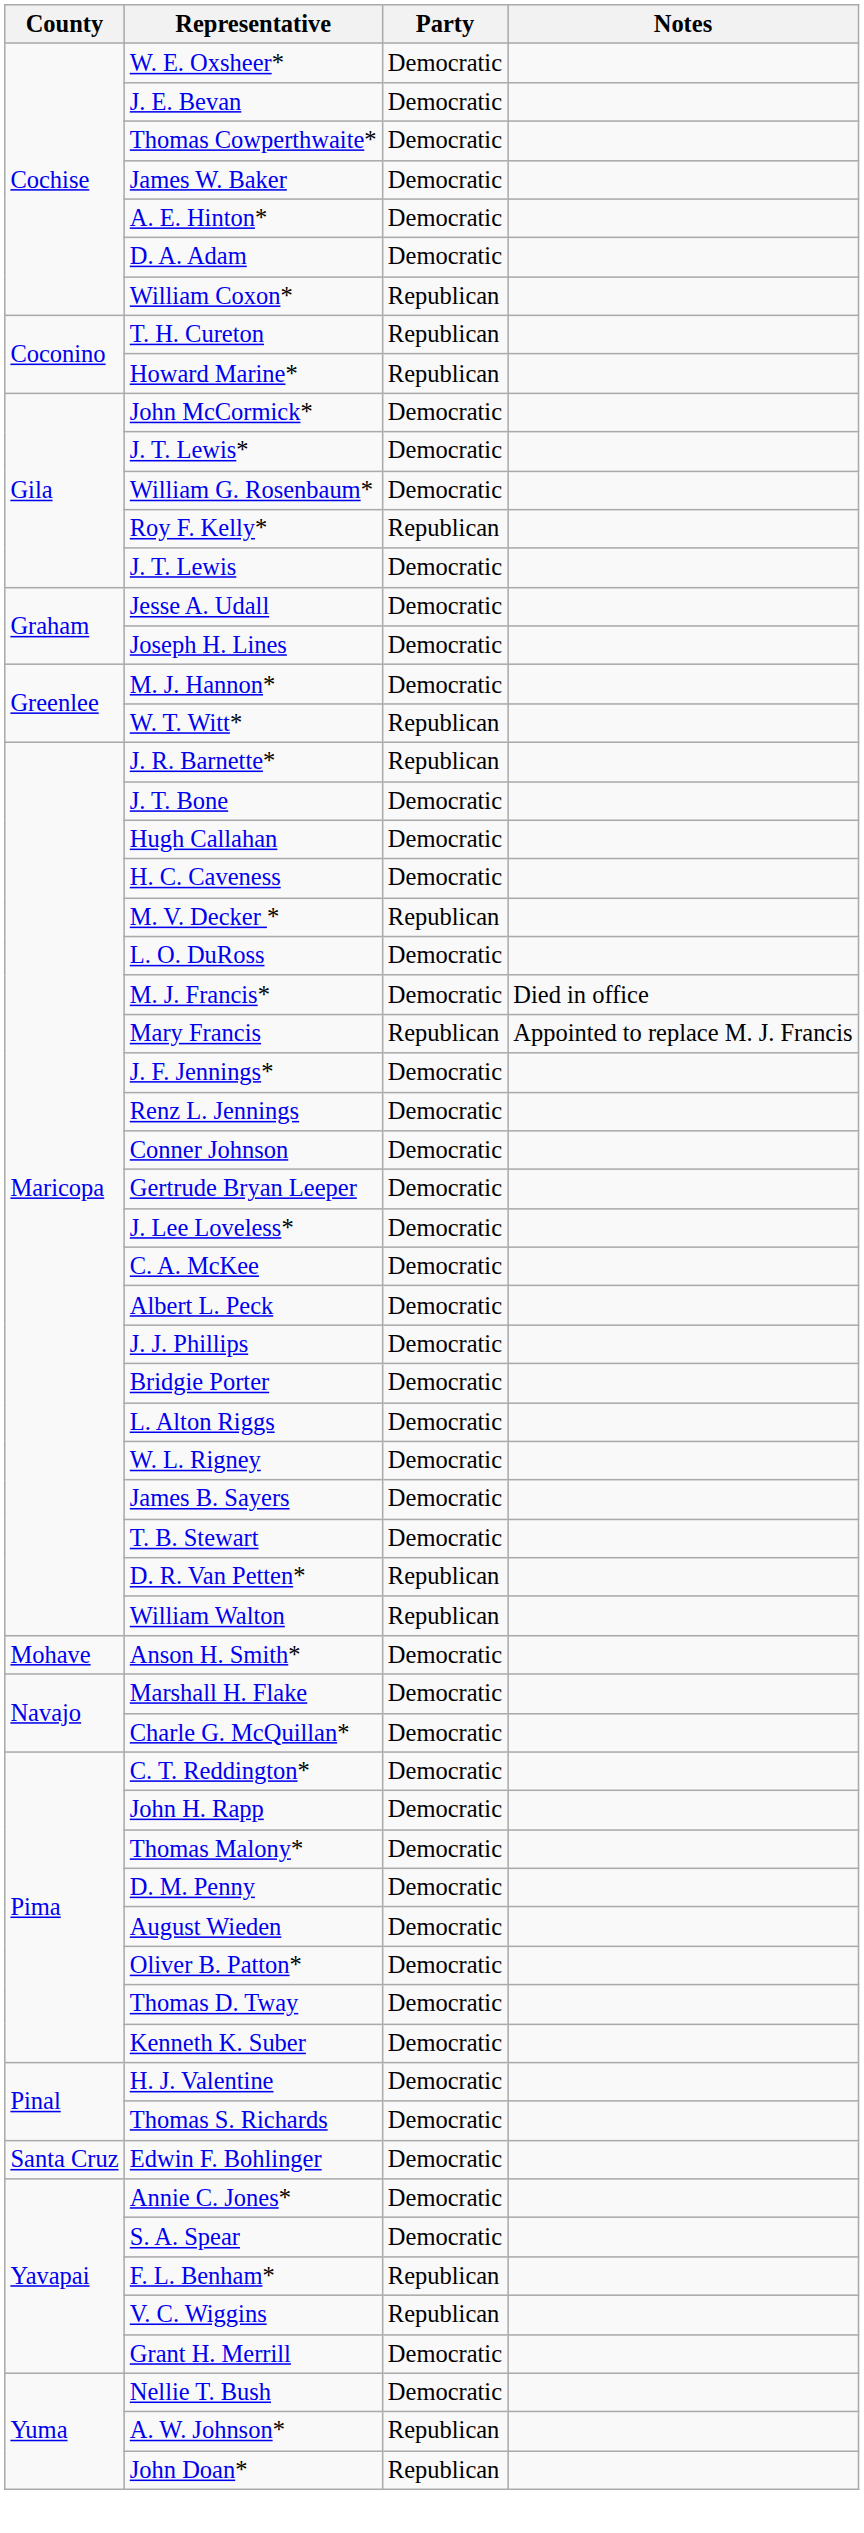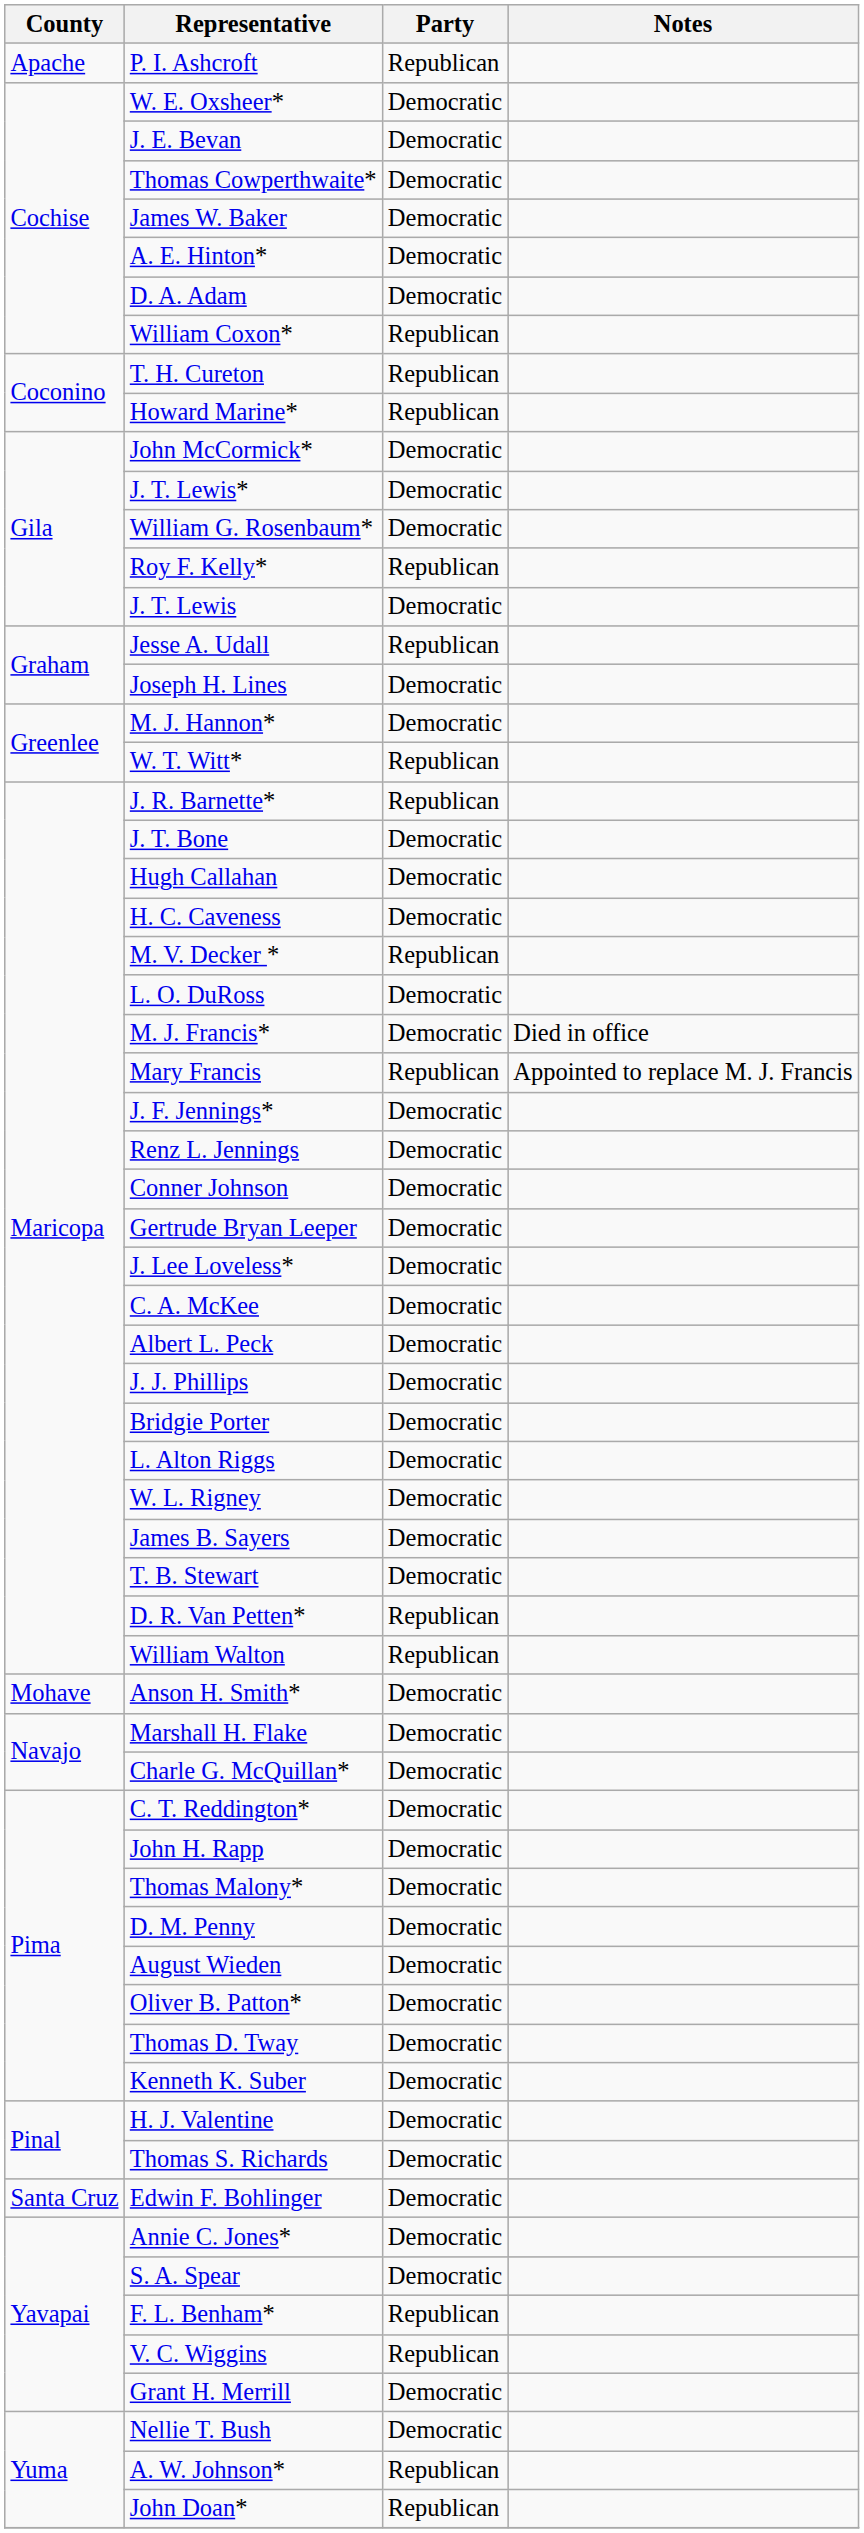+ row: Apache | P. I. Ashcroft | Republican
Jesse A. Udall | Party: Democratic -> Republican
